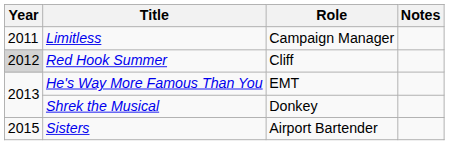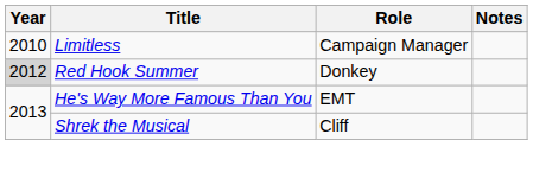Limitless | Year: 2011 -> 2010
Red Hook Summer | Role: Cliff -> Donkey
Shrek the Musical | Role: Donkey -> Cliff
- row: 2015 | Sisters | Airport Bartender
